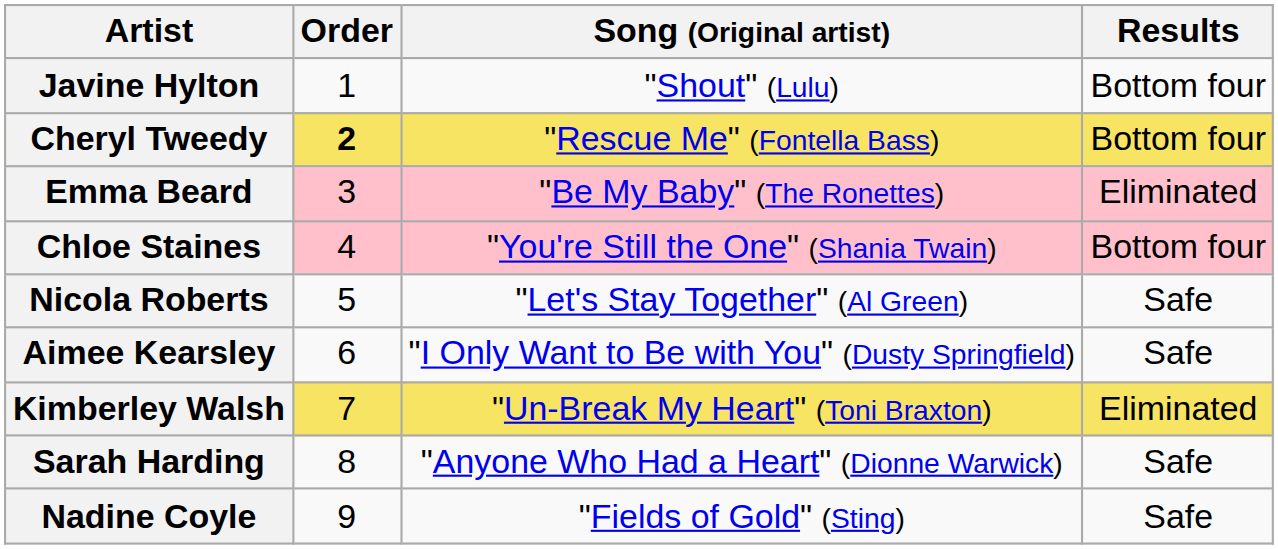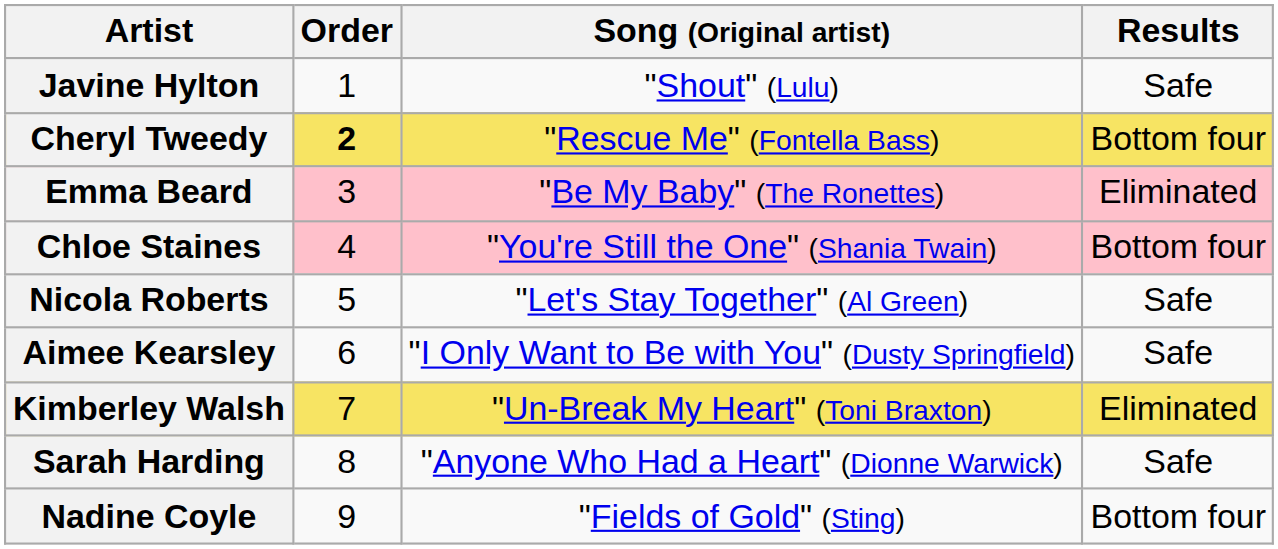Javine Hylton | Results: Bottom four -> Safe
Nadine Coyle | Results: Safe -> Bottom four
